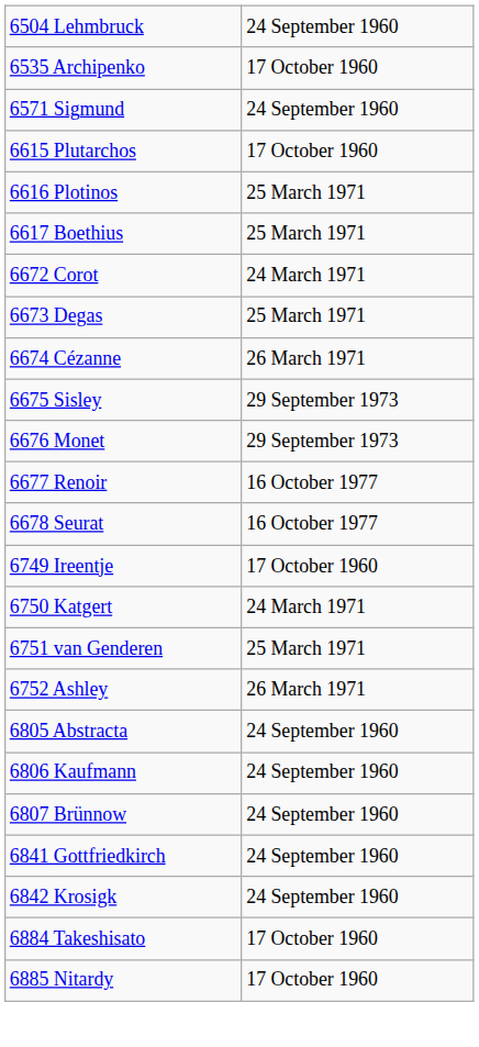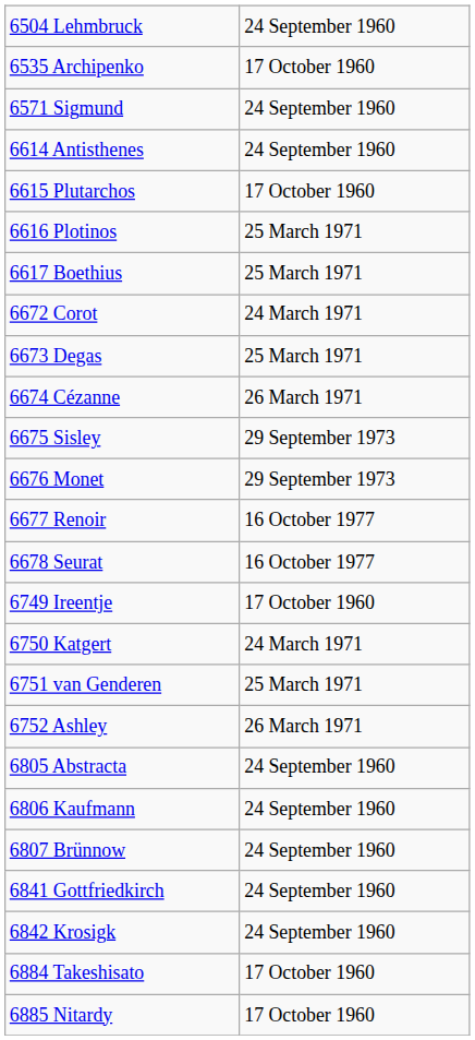+ row: 6614 Antisthenes | 24 September 1960
